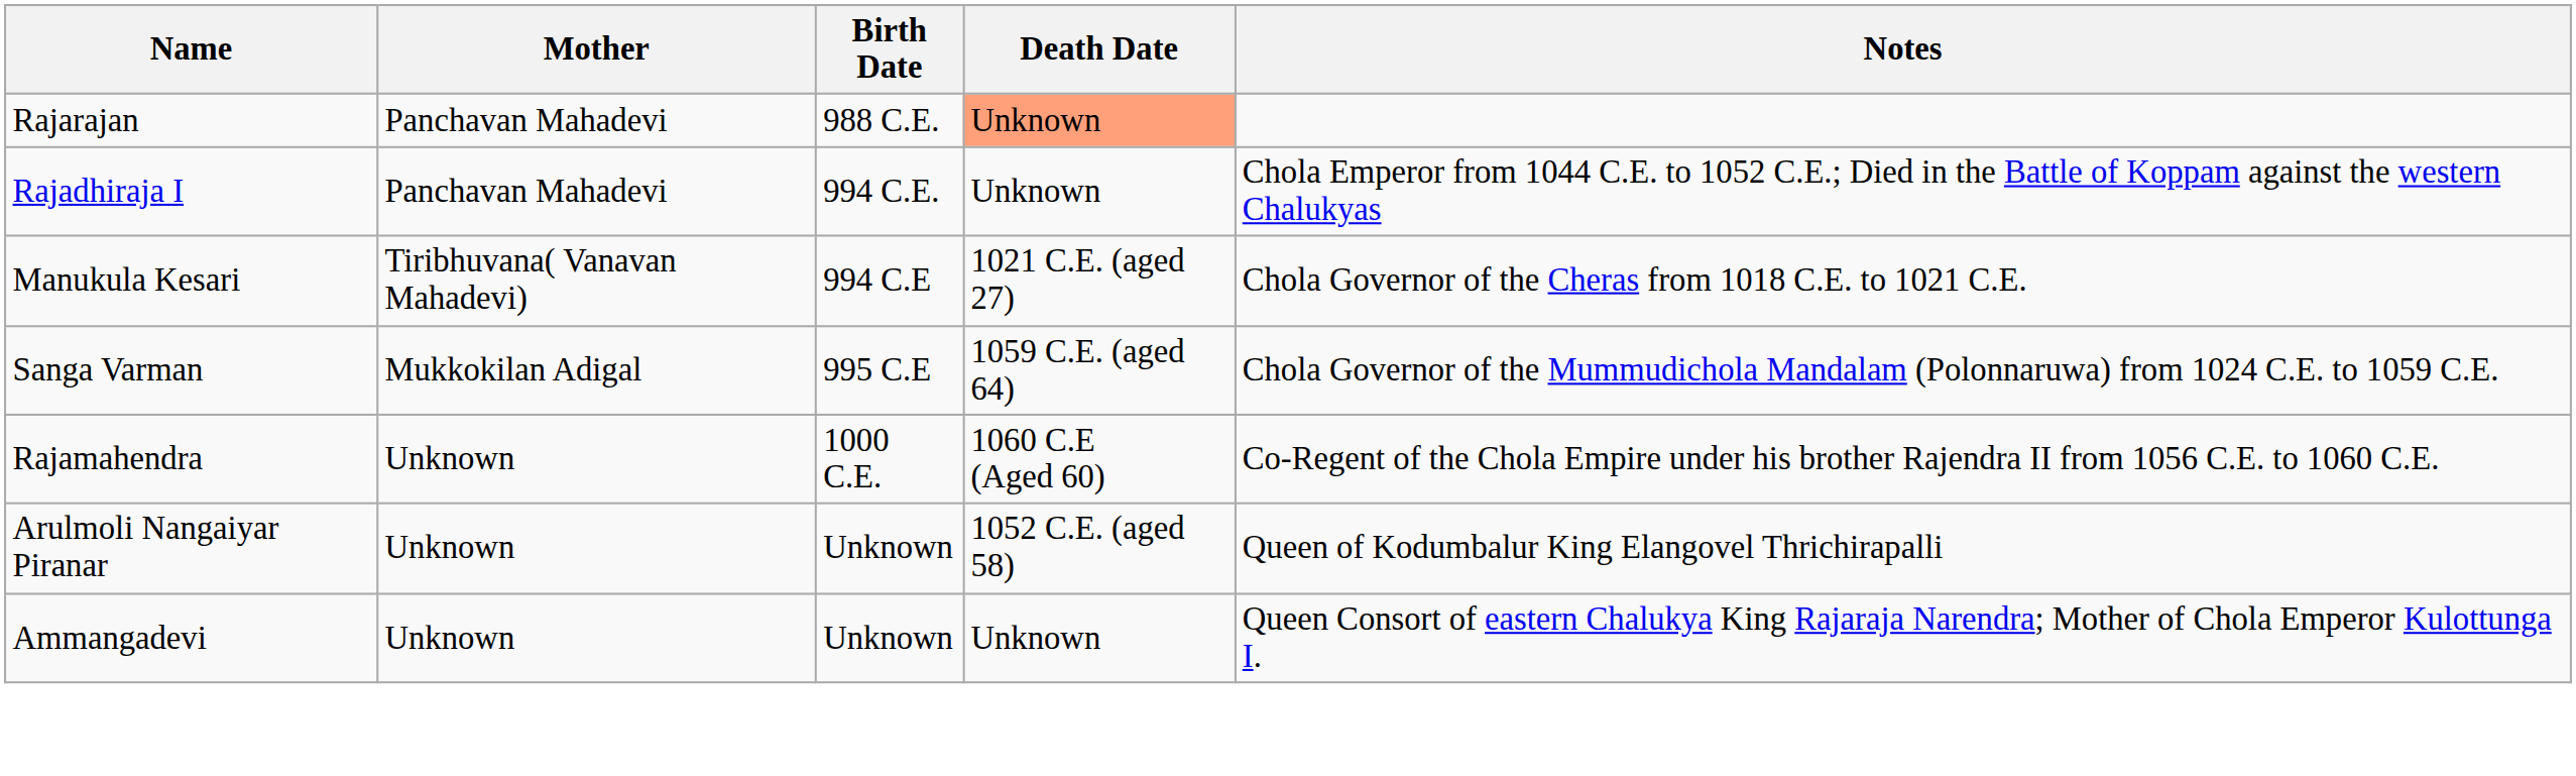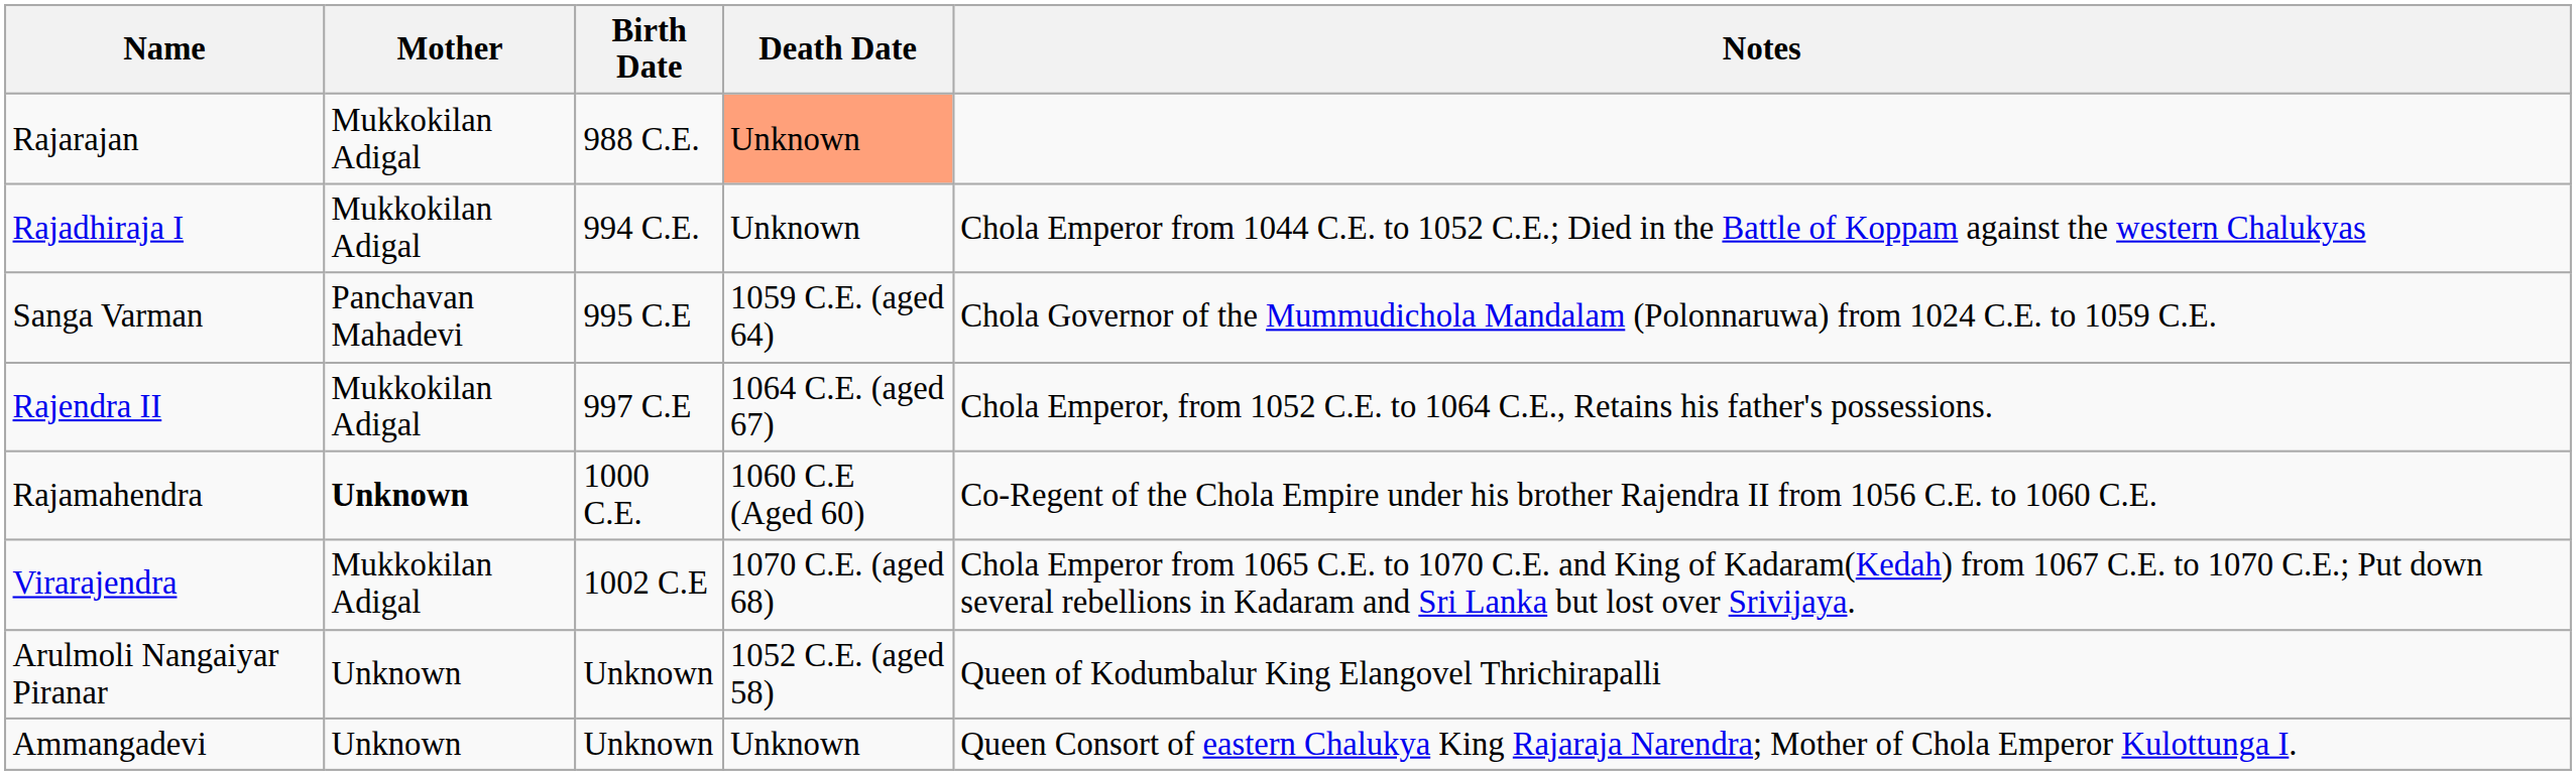Rajarajan | Mother: Panchavan Mahadevi -> Mukkokilan Adigal
Rajadhiraja I | Mother: Panchavan Mahadevi -> Mukkokilan Adigal
- row: Manukula Kesari | Tiribhuvana( Vanavan Mahadevi) | 994 C.E | 1021 C.E. (aged 27) | Chola Governor of the Cheras from 1018 C.E. to 1021 C.E.
Sanga Varman | Mother: Mukkokilan Adigal -> Panchavan Mahadevi
+ row: Rajendra II | Mukkokilan Adigal | 997 C.E | 1064 C.E. (aged 67) | Chola Emperor, from 1052 C.E. to 1064 C.E., Retains his father's possessions.
Rajamahendra | Mother: normal -> bold
+ row: Virarajendra | Mukkokilan Adigal | 1002 C.E | 1070 C.E. (aged 68) | Chola Emperor from 1065 C.E. to 1070 C.E. and King of Kadaram(Kedah) from 1067 C.E. to 1070 C.E.; Put down several rebellions in Kadaram and Sri Lanka but lost over Srivijaya.
